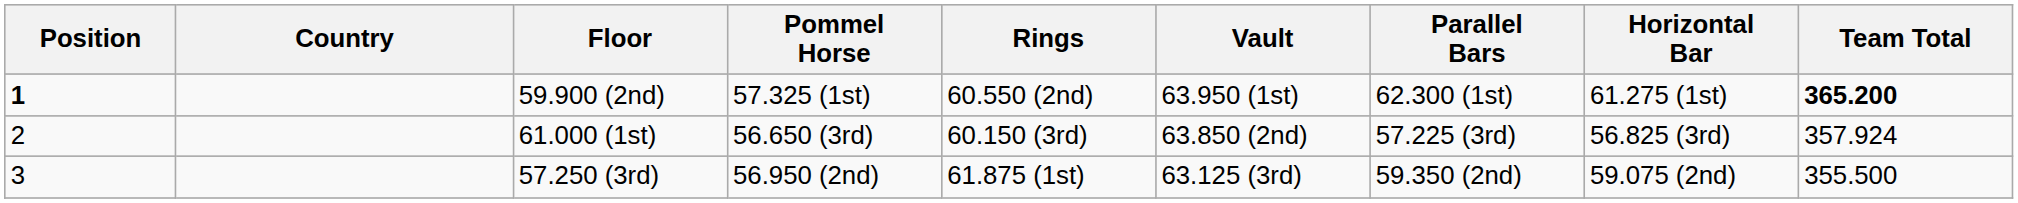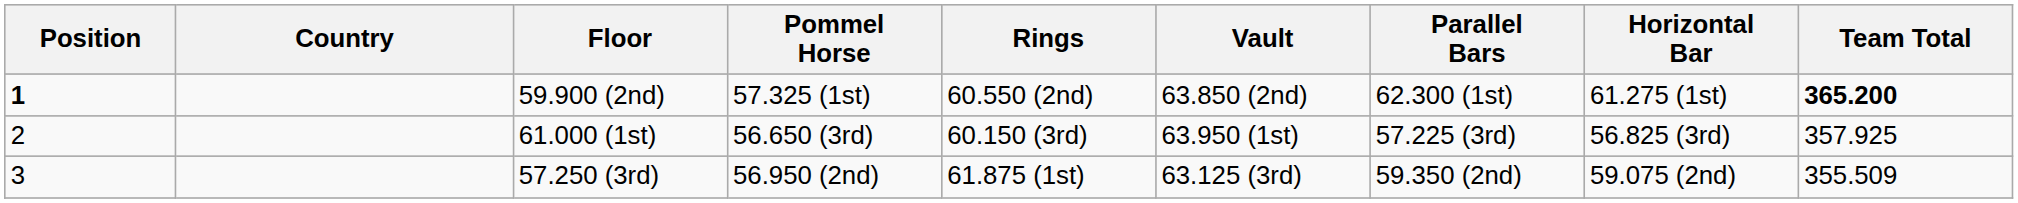59.900 (2nd) | Vault: 63.950 (1st) -> 63.850 (2nd)
61.000 (1st) | Vault: 63.850 (2nd) -> 63.950 (1st)
61.000 (1st) | Team Total: 357.924 -> 357.925
57.250 (3rd) | Team Total: 355.500 -> 355.509
